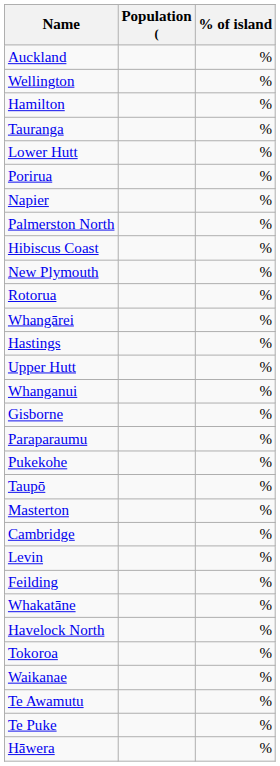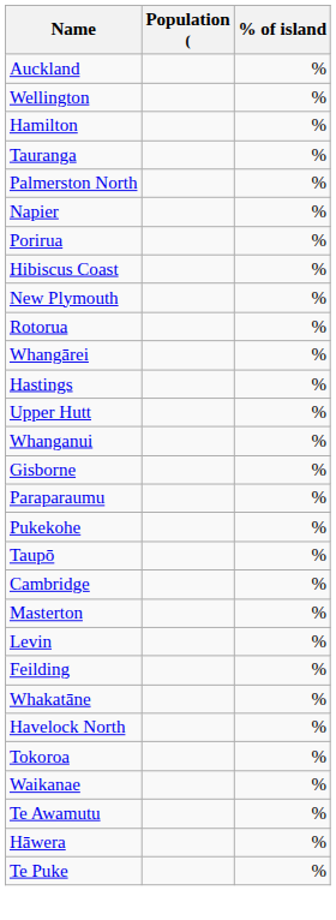- row: Lower Hutt | %
rows swapped: Palmerston North <-> Porirua
rows swapped: Masterton <-> Cambridge
rows swapped: Hāwera <-> Te Puke
